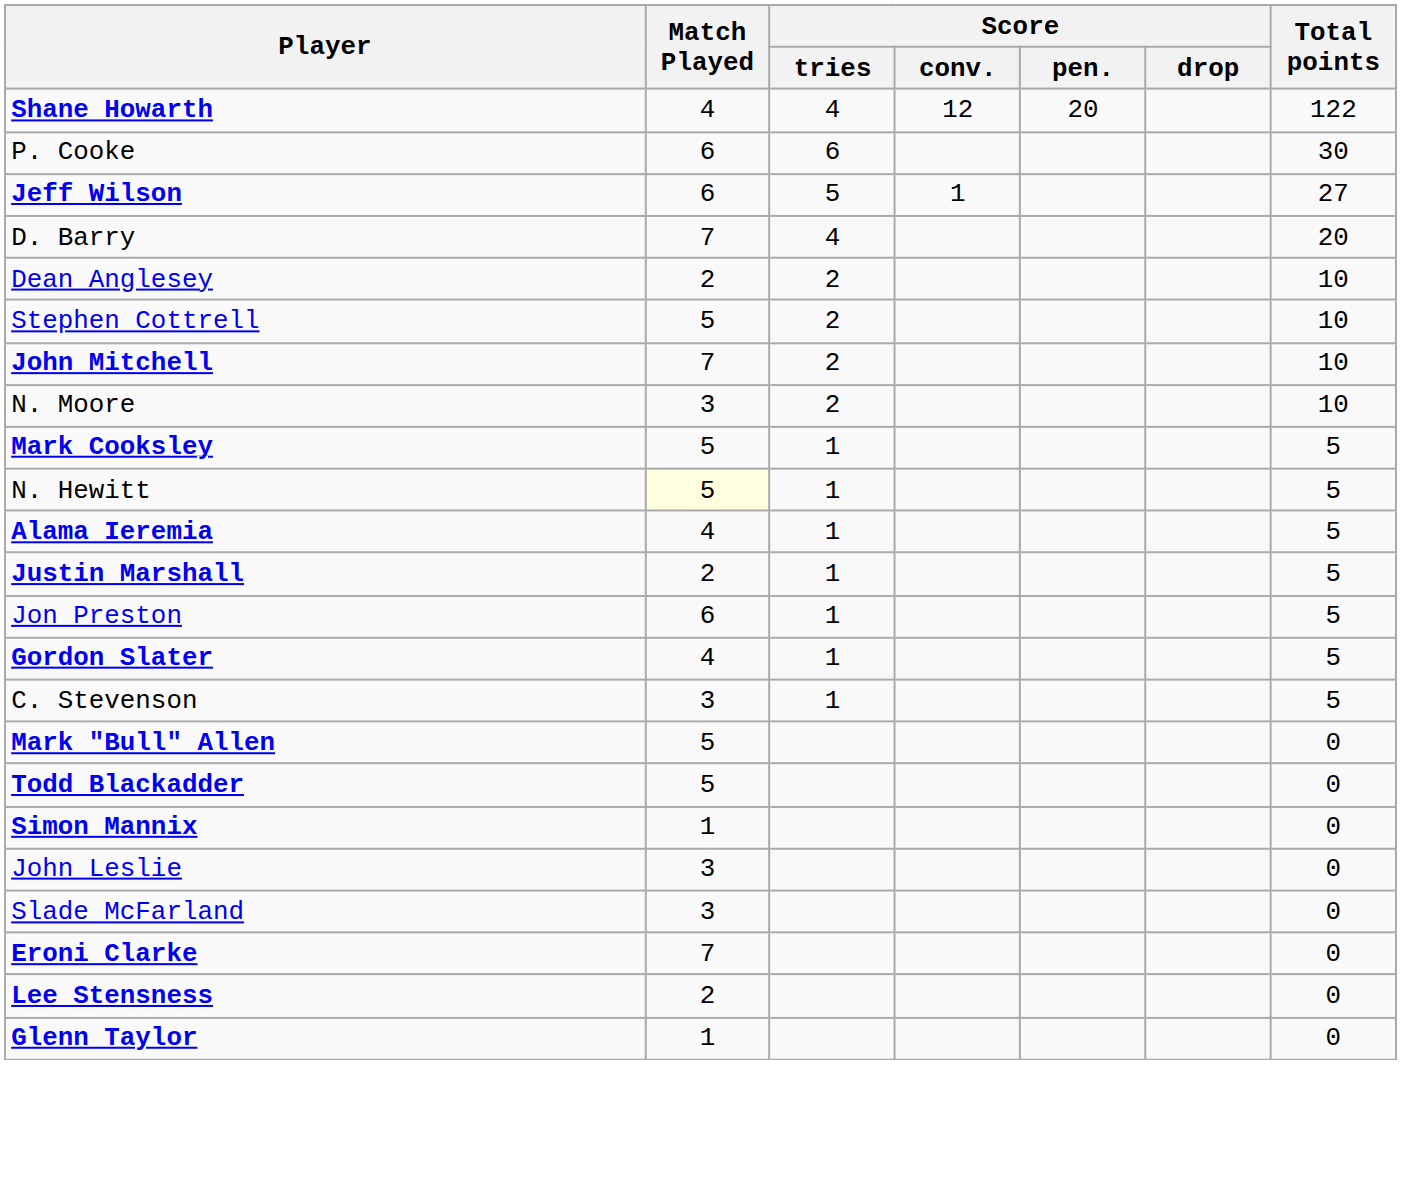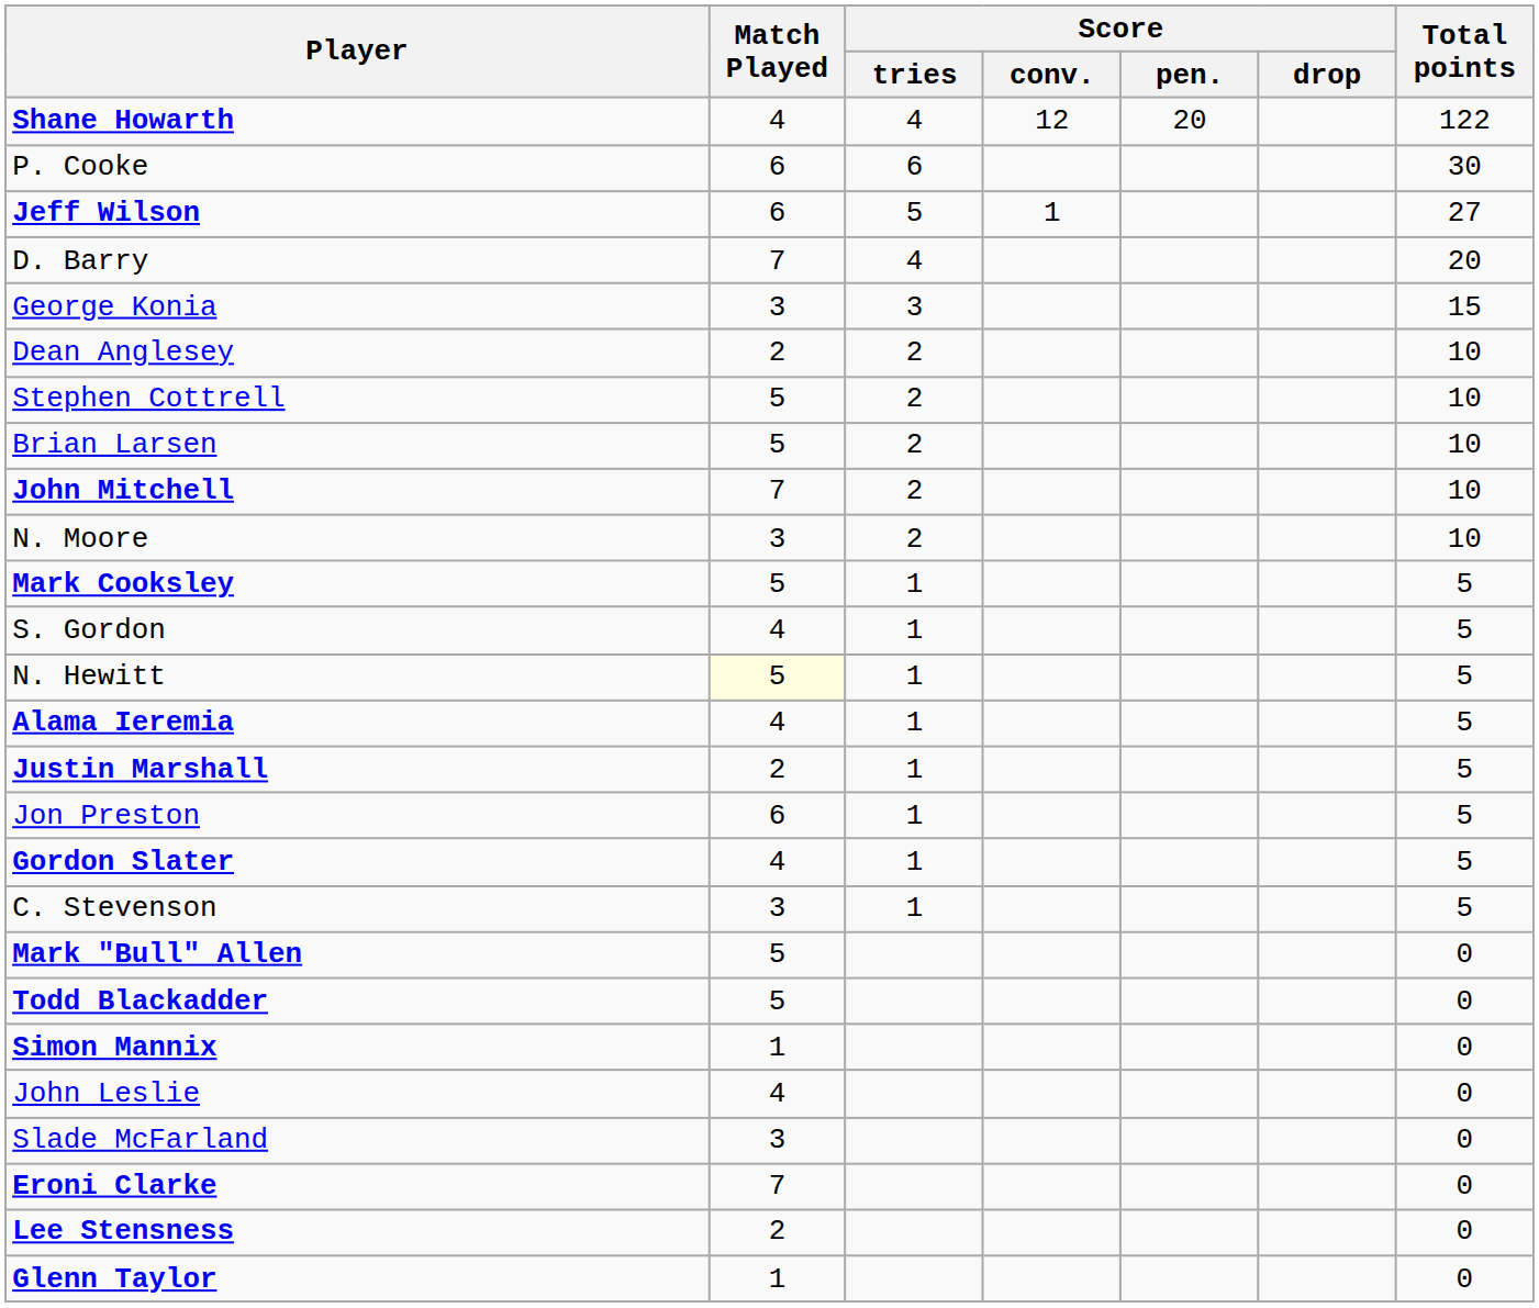+ row: George Konia | 3 | 3 | 15
+ row: Brian Larsen | 5 | 2 | 10
+ row: S. Gordon | 4 | 1 | 5
John Leslie | Match Played: 3 -> 4
